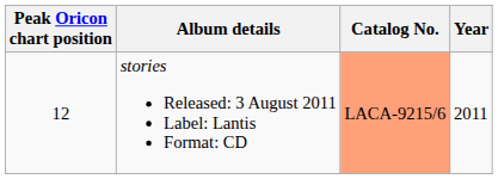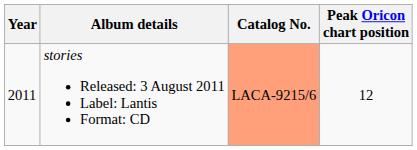columns swapped: Year <-> Peak Oricon chart position
